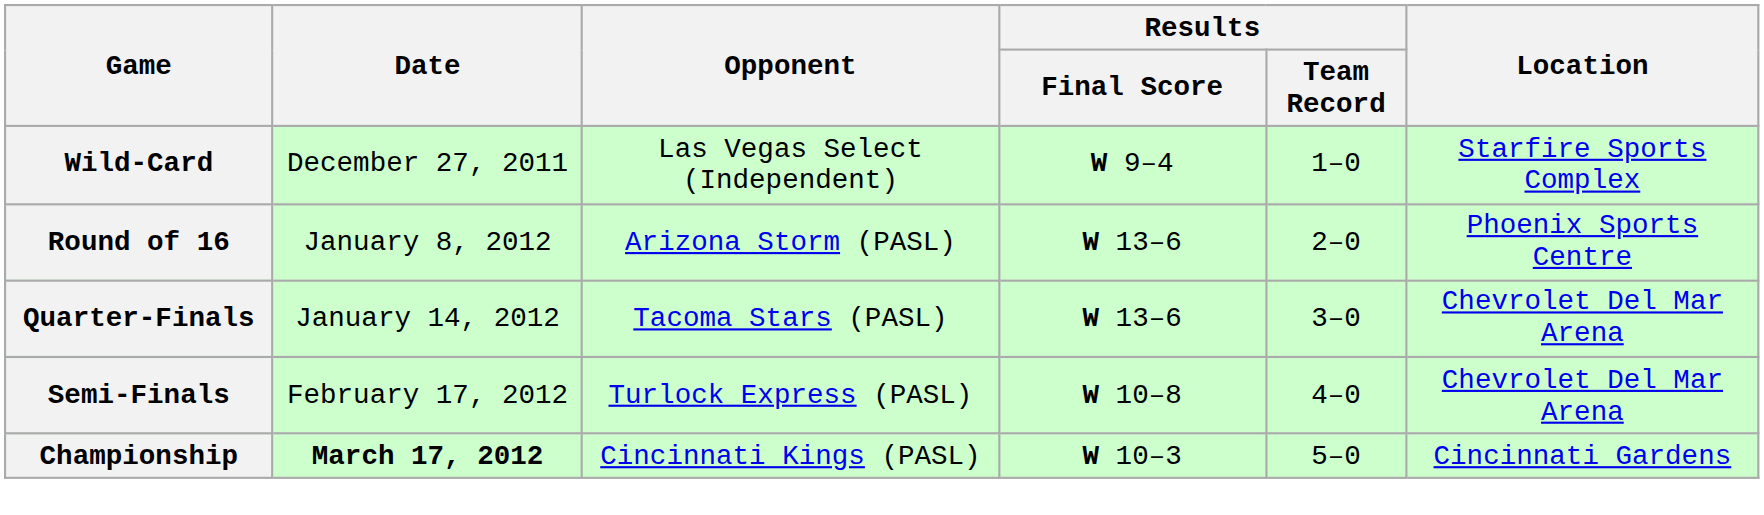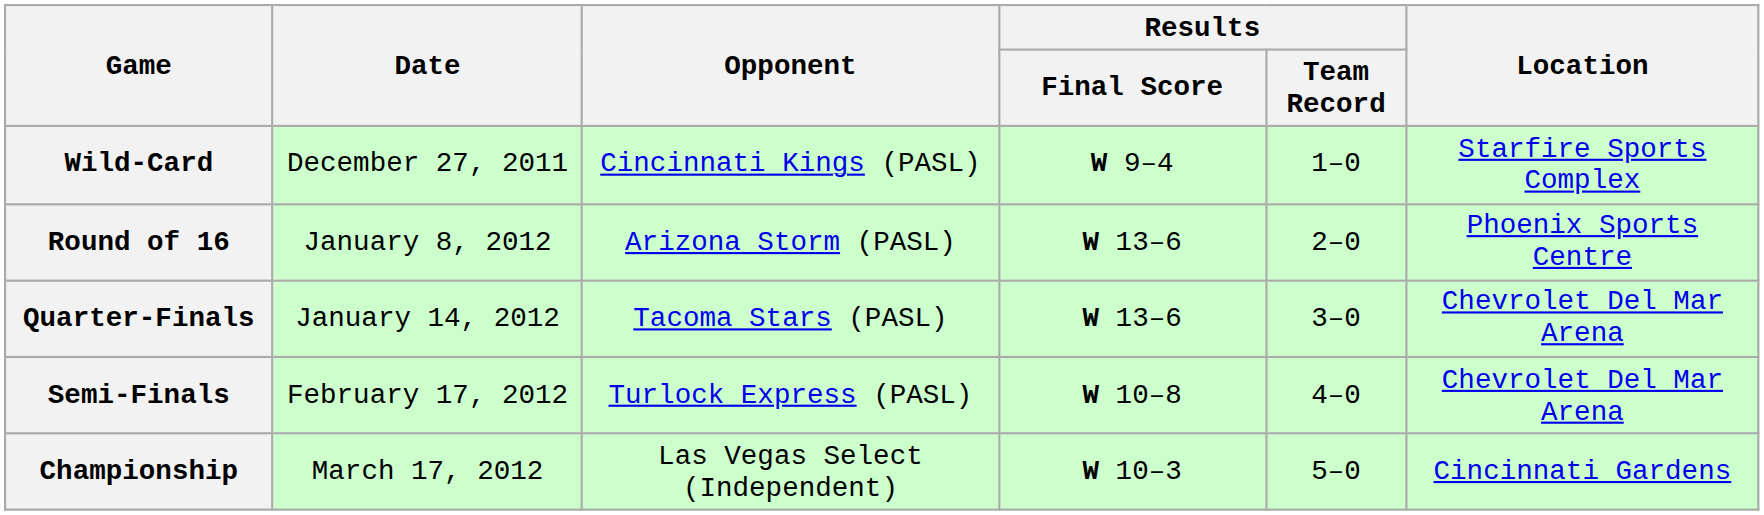Wild-Card | Opponent: Las Vegas Select (Independent) -> Cincinnati Kings (PASL)
Championship | Date: bold -> normal
Championship | Opponent: Cincinnati Kings (PASL) -> Las Vegas Select (Independent)
